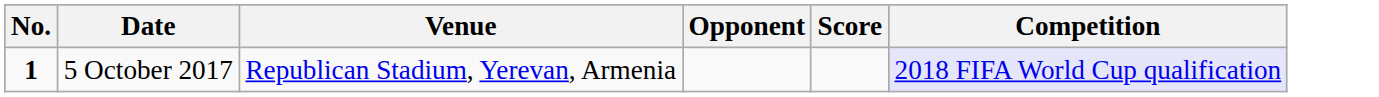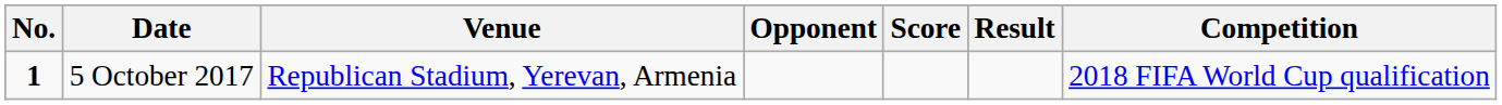+ column: Result
5 October 2017 | Competition: lavender background -> no background
